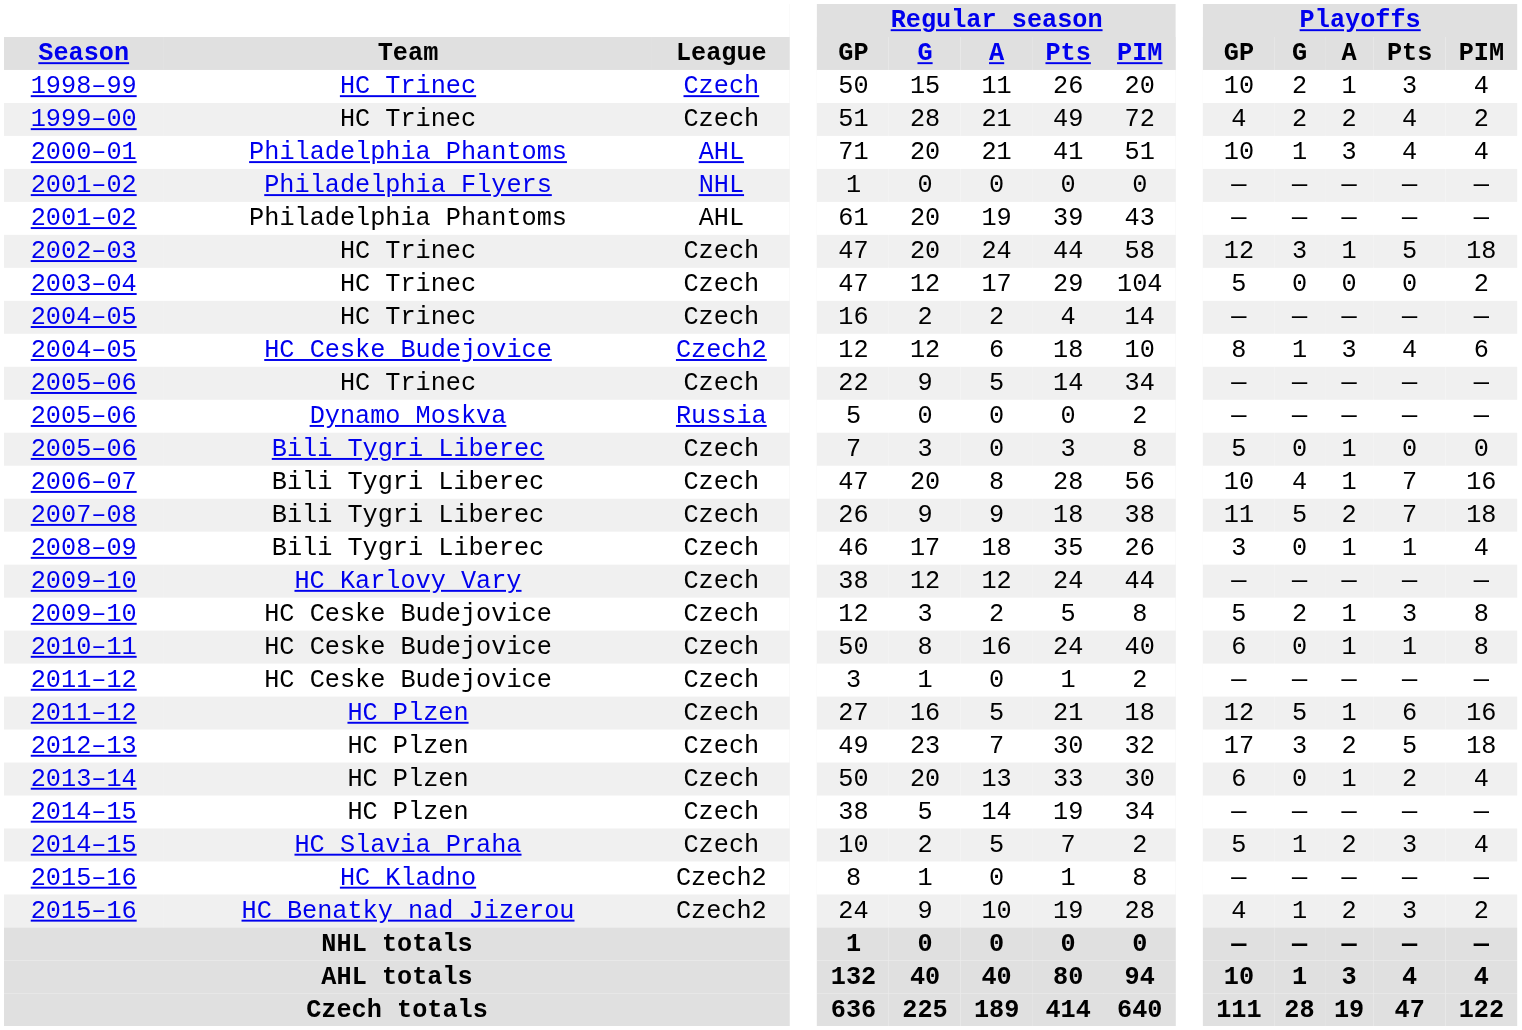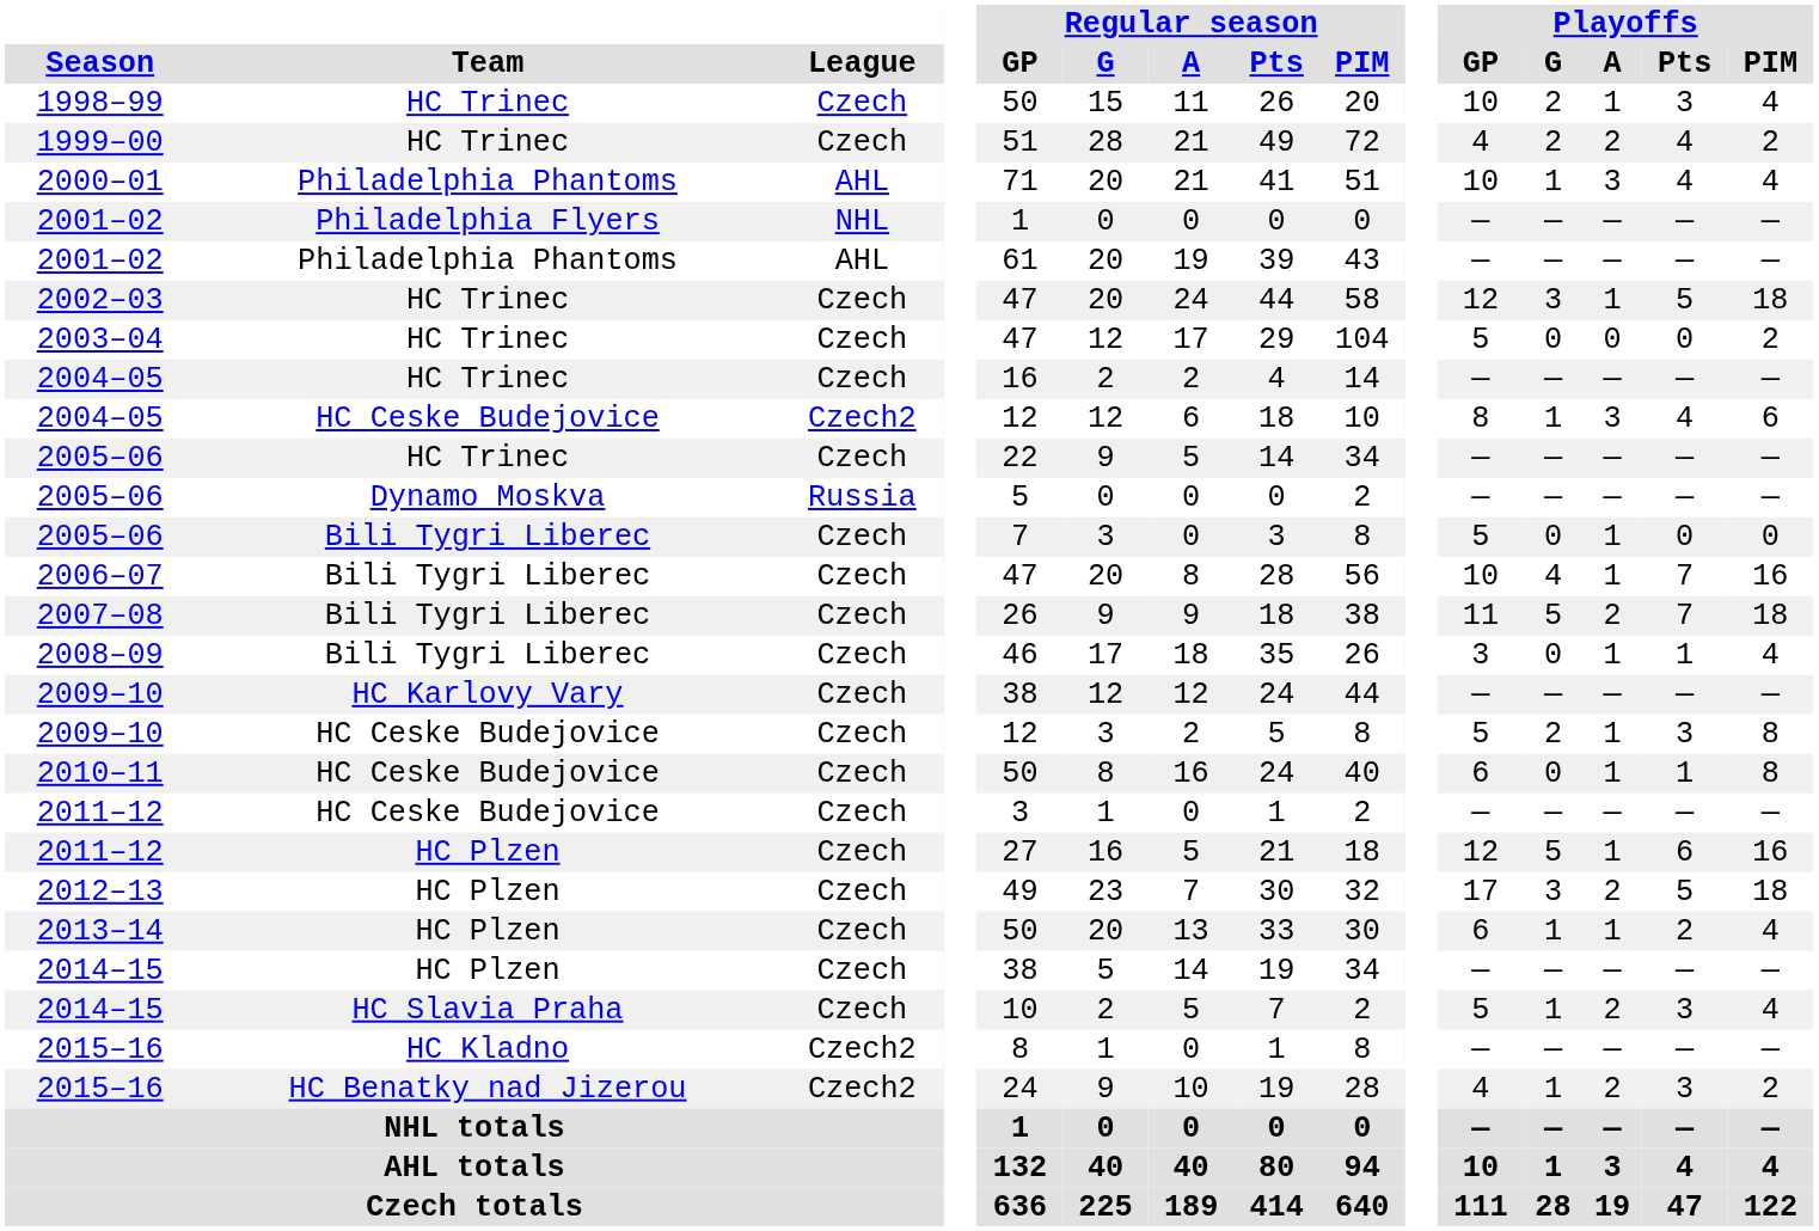2013–14 | Playoffs / G: 0 -> 1
